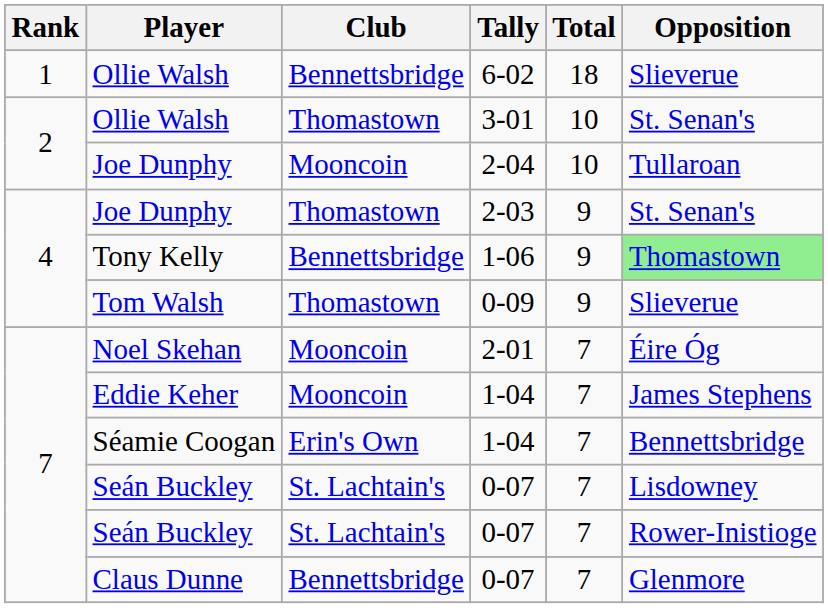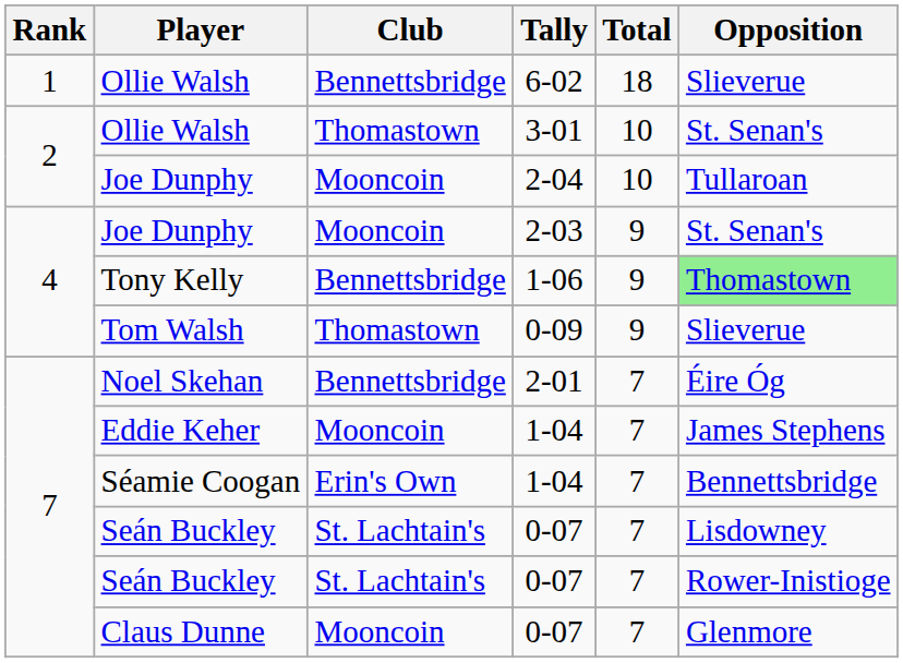Joe Dunphy / 2-03 | Club: Thomastown -> Mooncoin
Noel Skehan | Club: Mooncoin -> Bennettsbridge
Claus Dunne | Club: Bennettsbridge -> Mooncoin
